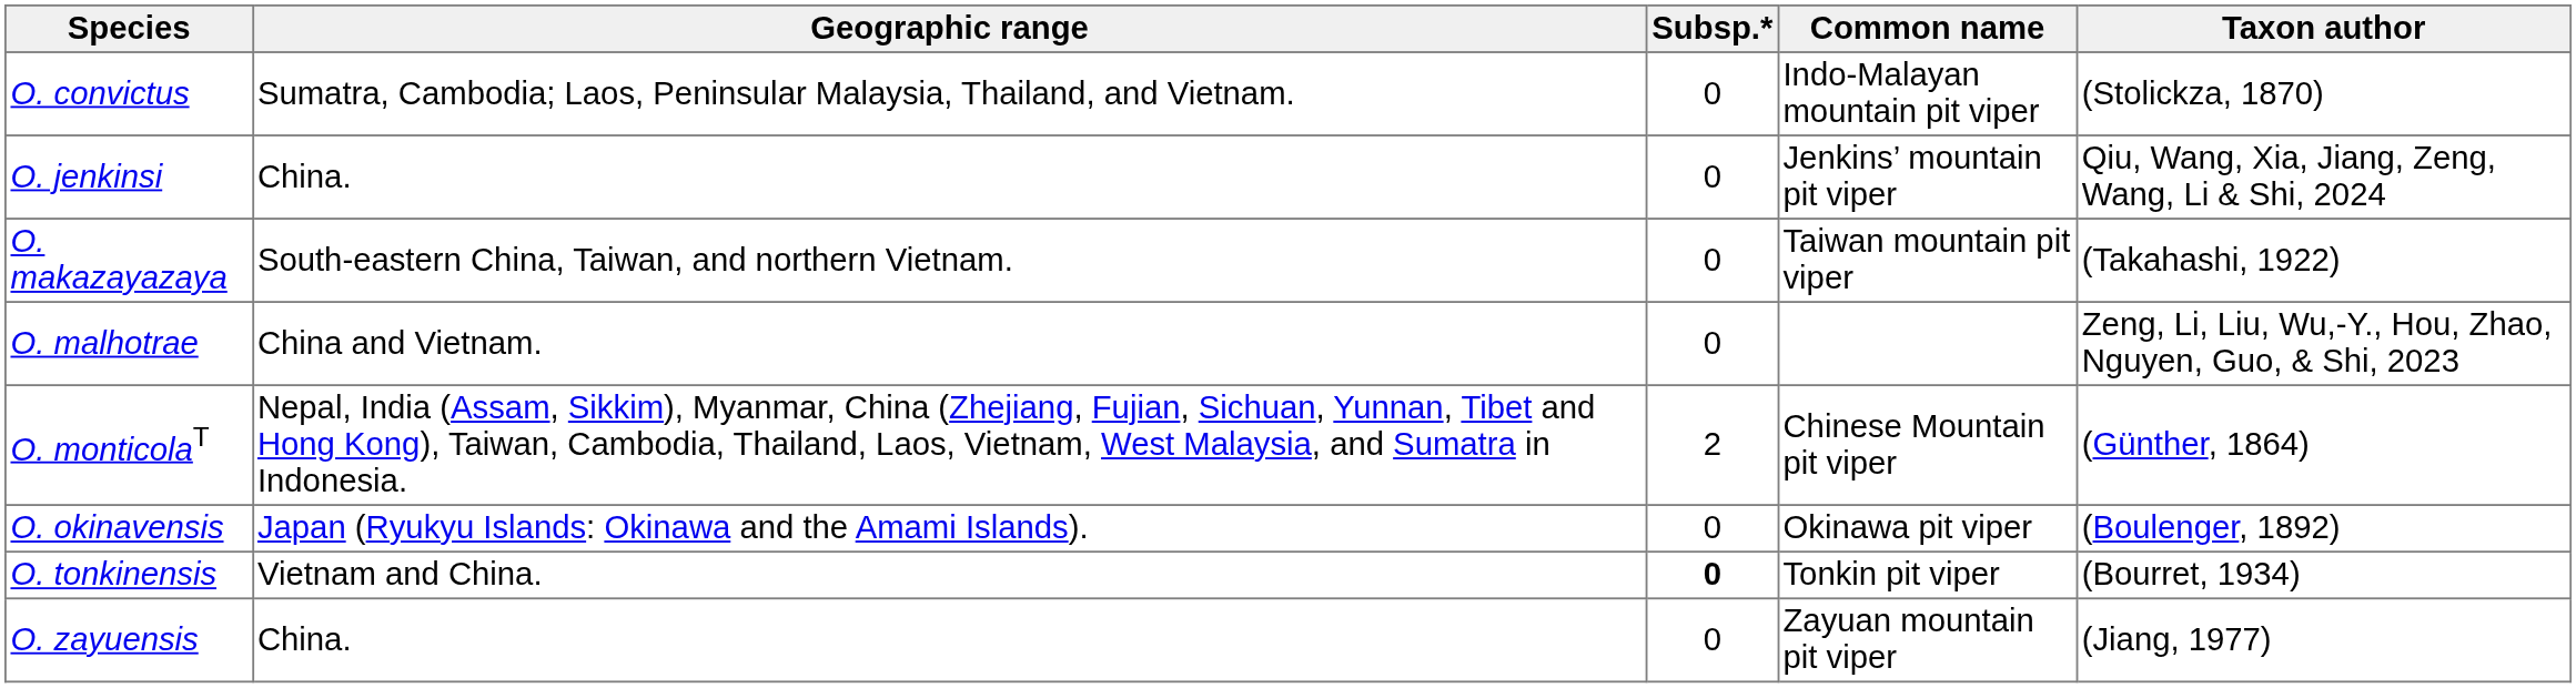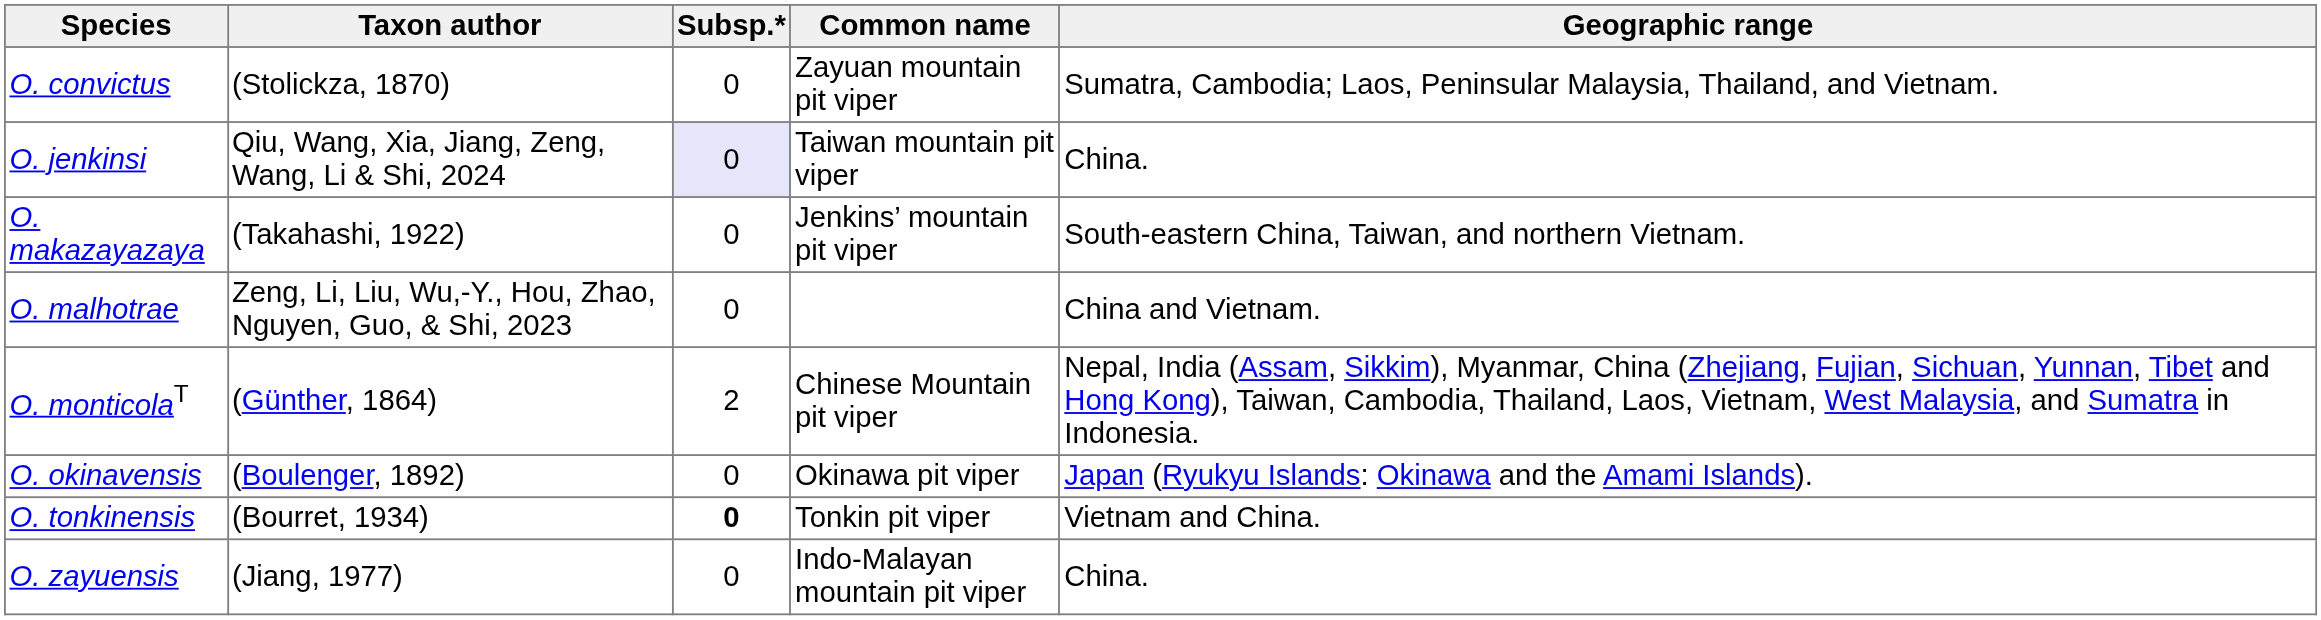columns swapped: Taxon author <-> Geographic range
O. convictus | Common name: Indo-Malayan mountain pit viper -> Zayuan mountain pit viper
O. jenkinsi | Subsp.*: no background -> lavender background
O. jenkinsi | Common name: Jenkins’ mountain pit viper -> Taiwan mountain pit viper
O. makazayazaya | Common name: Taiwan mountain pit viper -> Jenkins’ mountain pit viper
O. zayuensis | Common name: Zayuan mountain pit viper -> Indo-Malayan mountain pit viper
